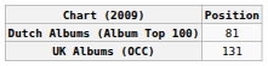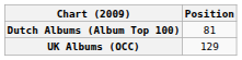UK Albums (OCC) | Position: 131 -> 129
